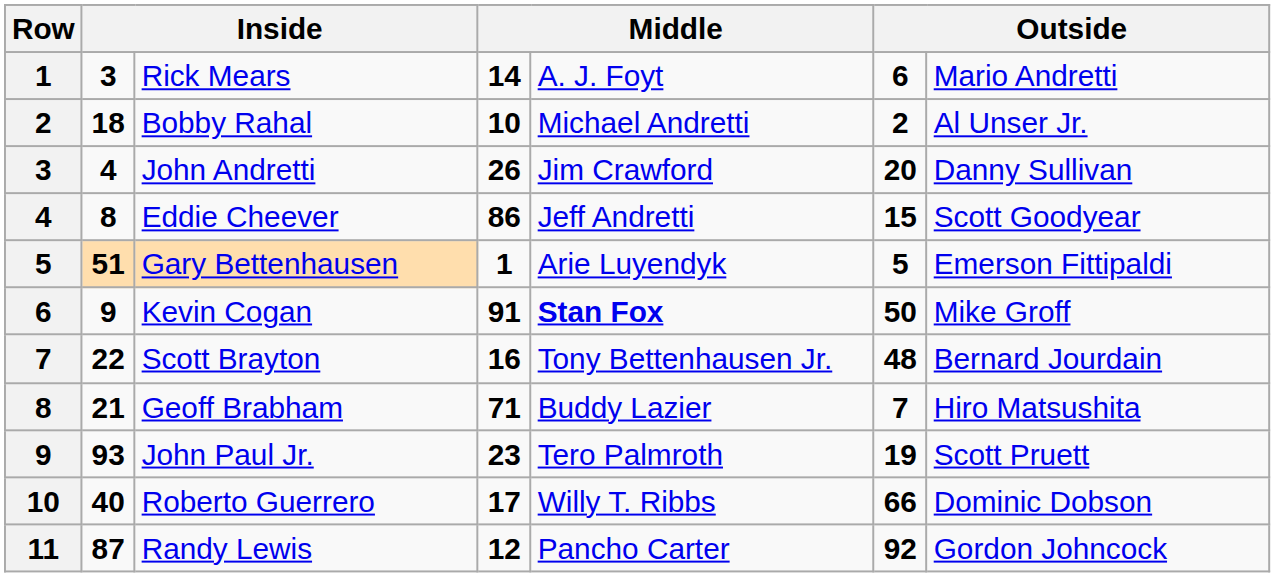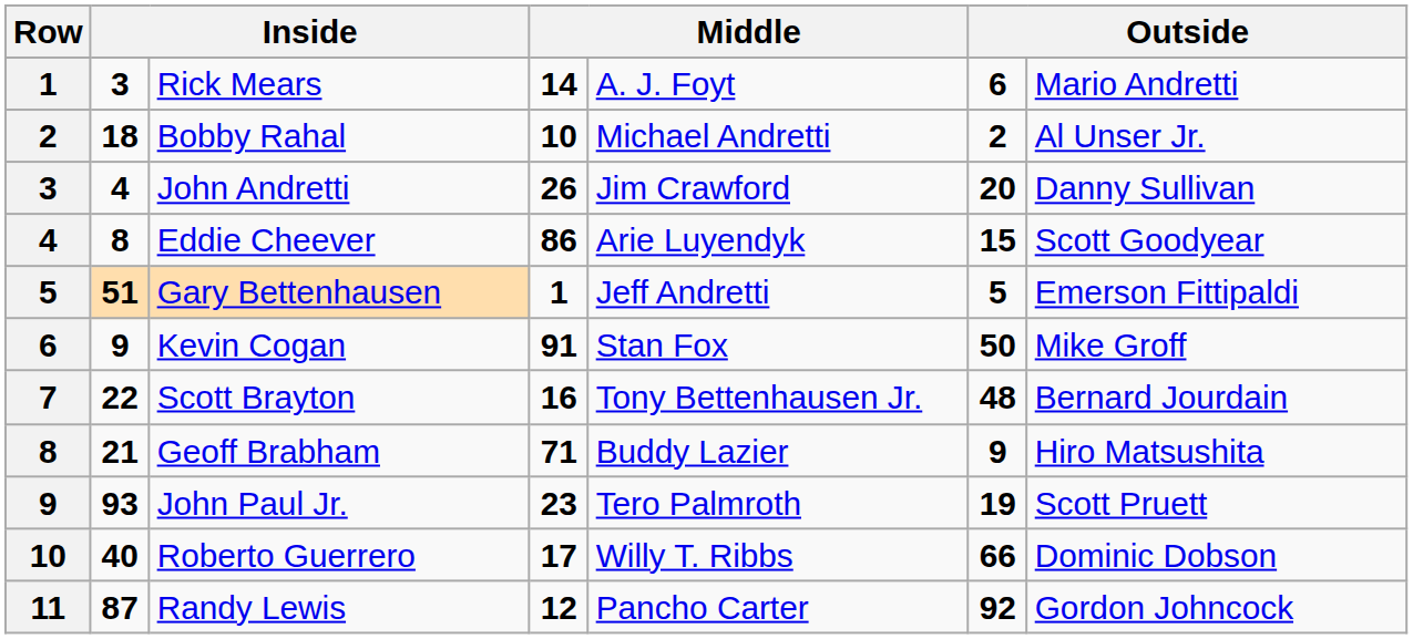Eddie Cheever | column 5: Jeff Andretti -> Arie Luyendyk
Gary Bettenhausen | column 5: Arie Luyendyk -> Jeff Andretti
Kevin Cogan | column 5: bold -> normal
Geoff Brabham | column 6: 7 -> 9
